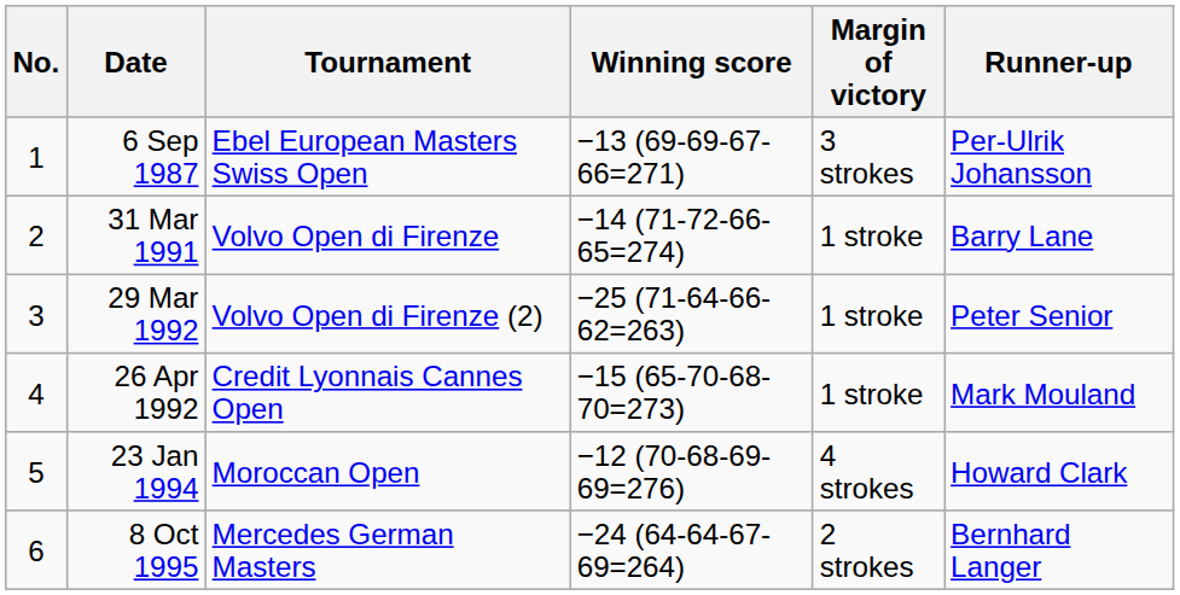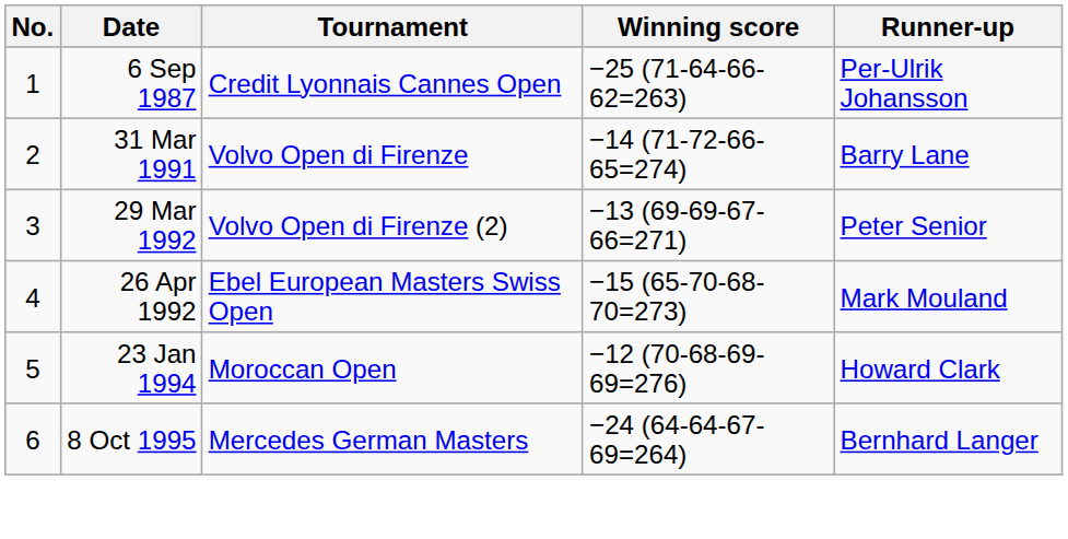- column: Margin of victory | 3 strokes | 1 stroke | 1 stroke | 1 stroke | 4 strokes | 2 strokes
6 Sep 1987 | Tournament: Ebel European Masters Swiss Open -> Credit Lyonnais Cannes Open
6 Sep 1987 | Winning score: −13 (69-69-67-66=271) -> −25 (71-64-66-62=263)
29 Mar 1992 | Winning score: −25 (71-64-66-62=263) -> −13 (69-69-67-66=271)
26 Apr 1992 | Tournament: Credit Lyonnais Cannes Open -> Ebel European Masters Swiss Open
